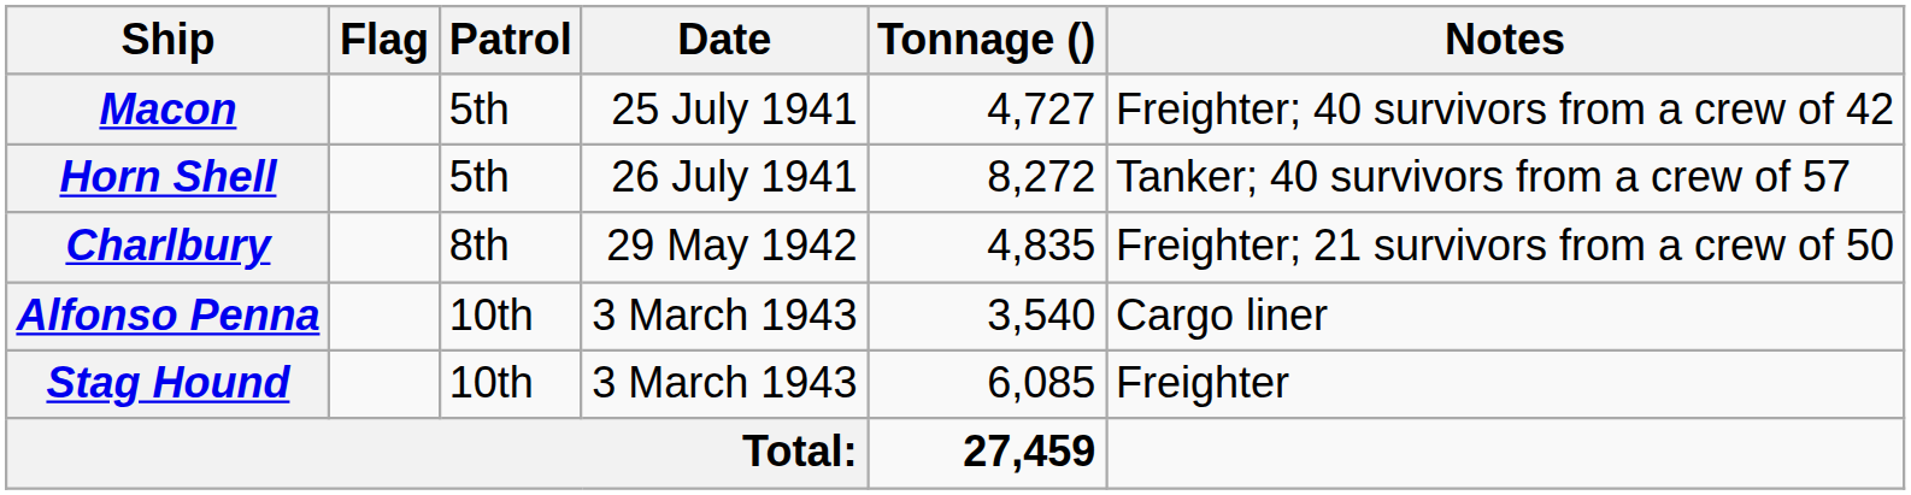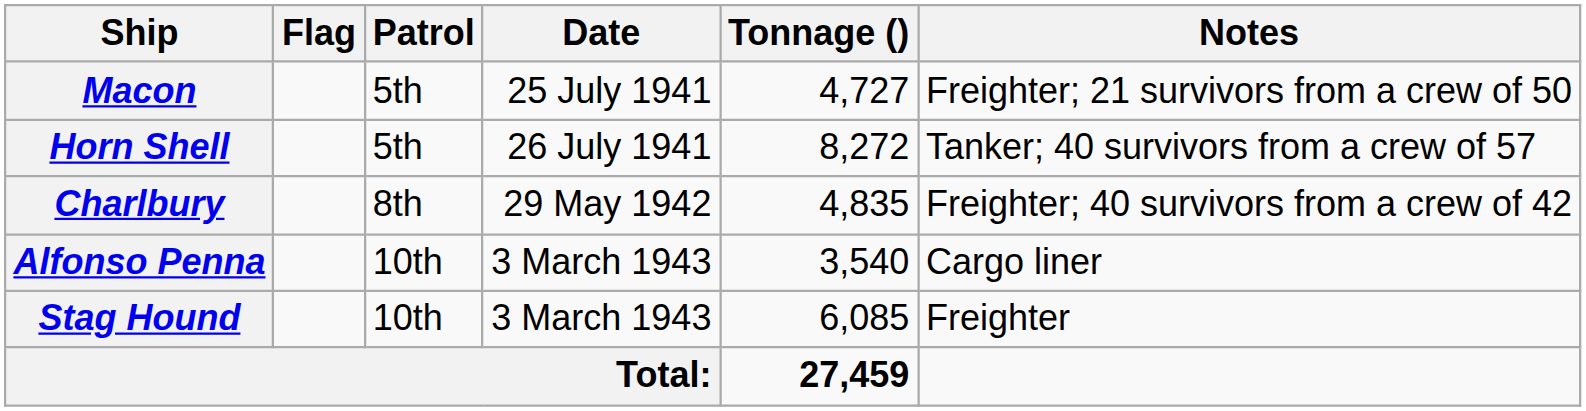Macon | Notes: Freighter; 40 survivors from a crew of 42 -> Freighter; 21 survivors from a crew of 50
Charlbury | Notes: Freighter; 21 survivors from a crew of 50 -> Freighter; 40 survivors from a crew of 42
